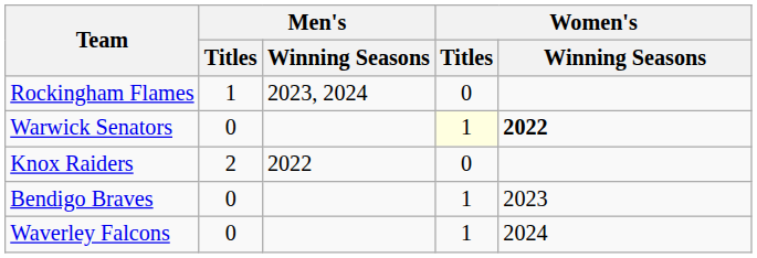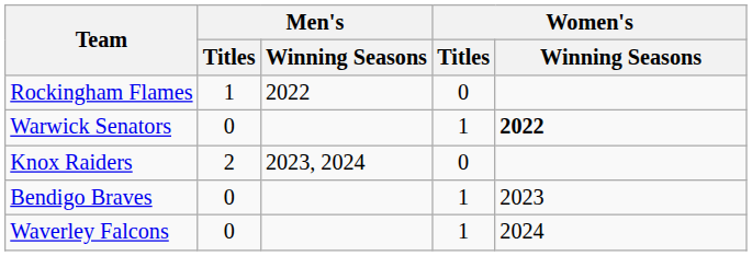Rockingham Flames | Men's / Winning Seasons: 2023, 2024 -> 2022
Warwick Senators | Women's / Titles: lightyellow background -> no background
Knox Raiders | Men's / Winning Seasons: 2022 -> 2023, 2024
